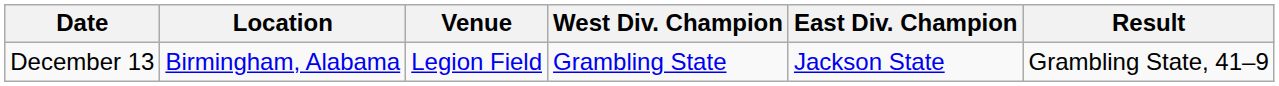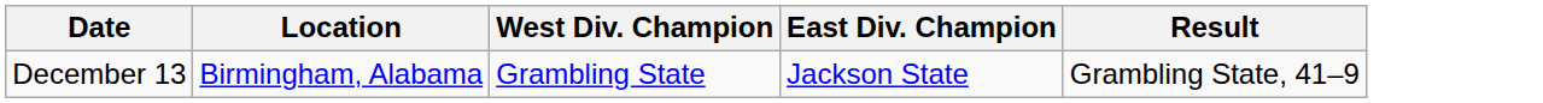- column: Venue | Legion Field
